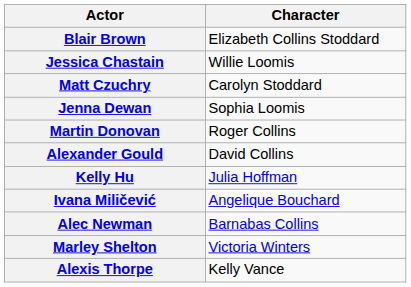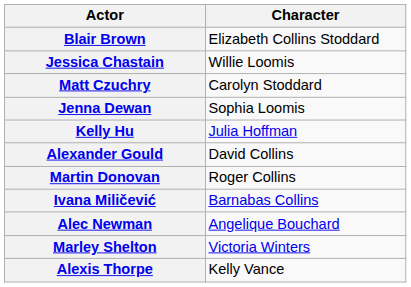rows swapped: Martin Donovan <-> Kelly Hu
Ivana Miličević | Character: Angelique Bouchard -> Barnabas Collins
Alec Newman | Character: Barnabas Collins -> Angelique Bouchard
